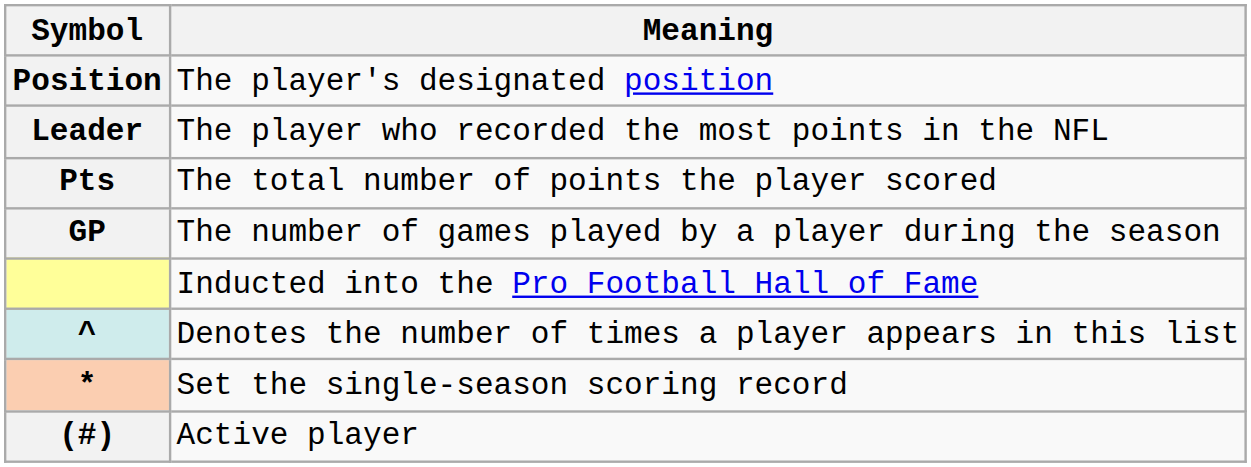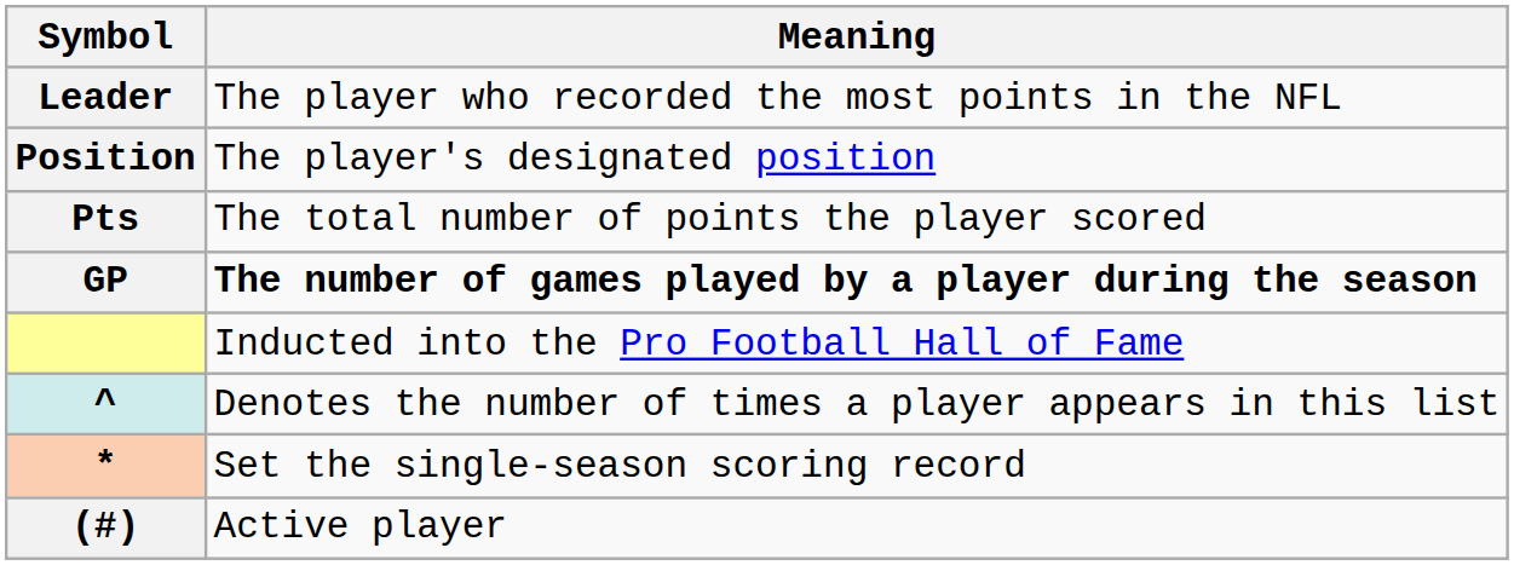rows swapped: Leader <-> Position
GP | Meaning: normal -> bold
